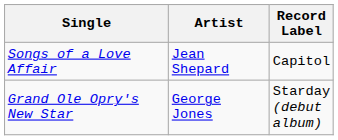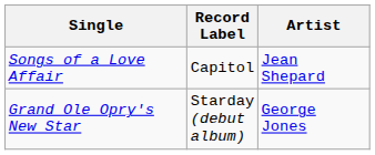columns swapped: Artist <-> Record Label
